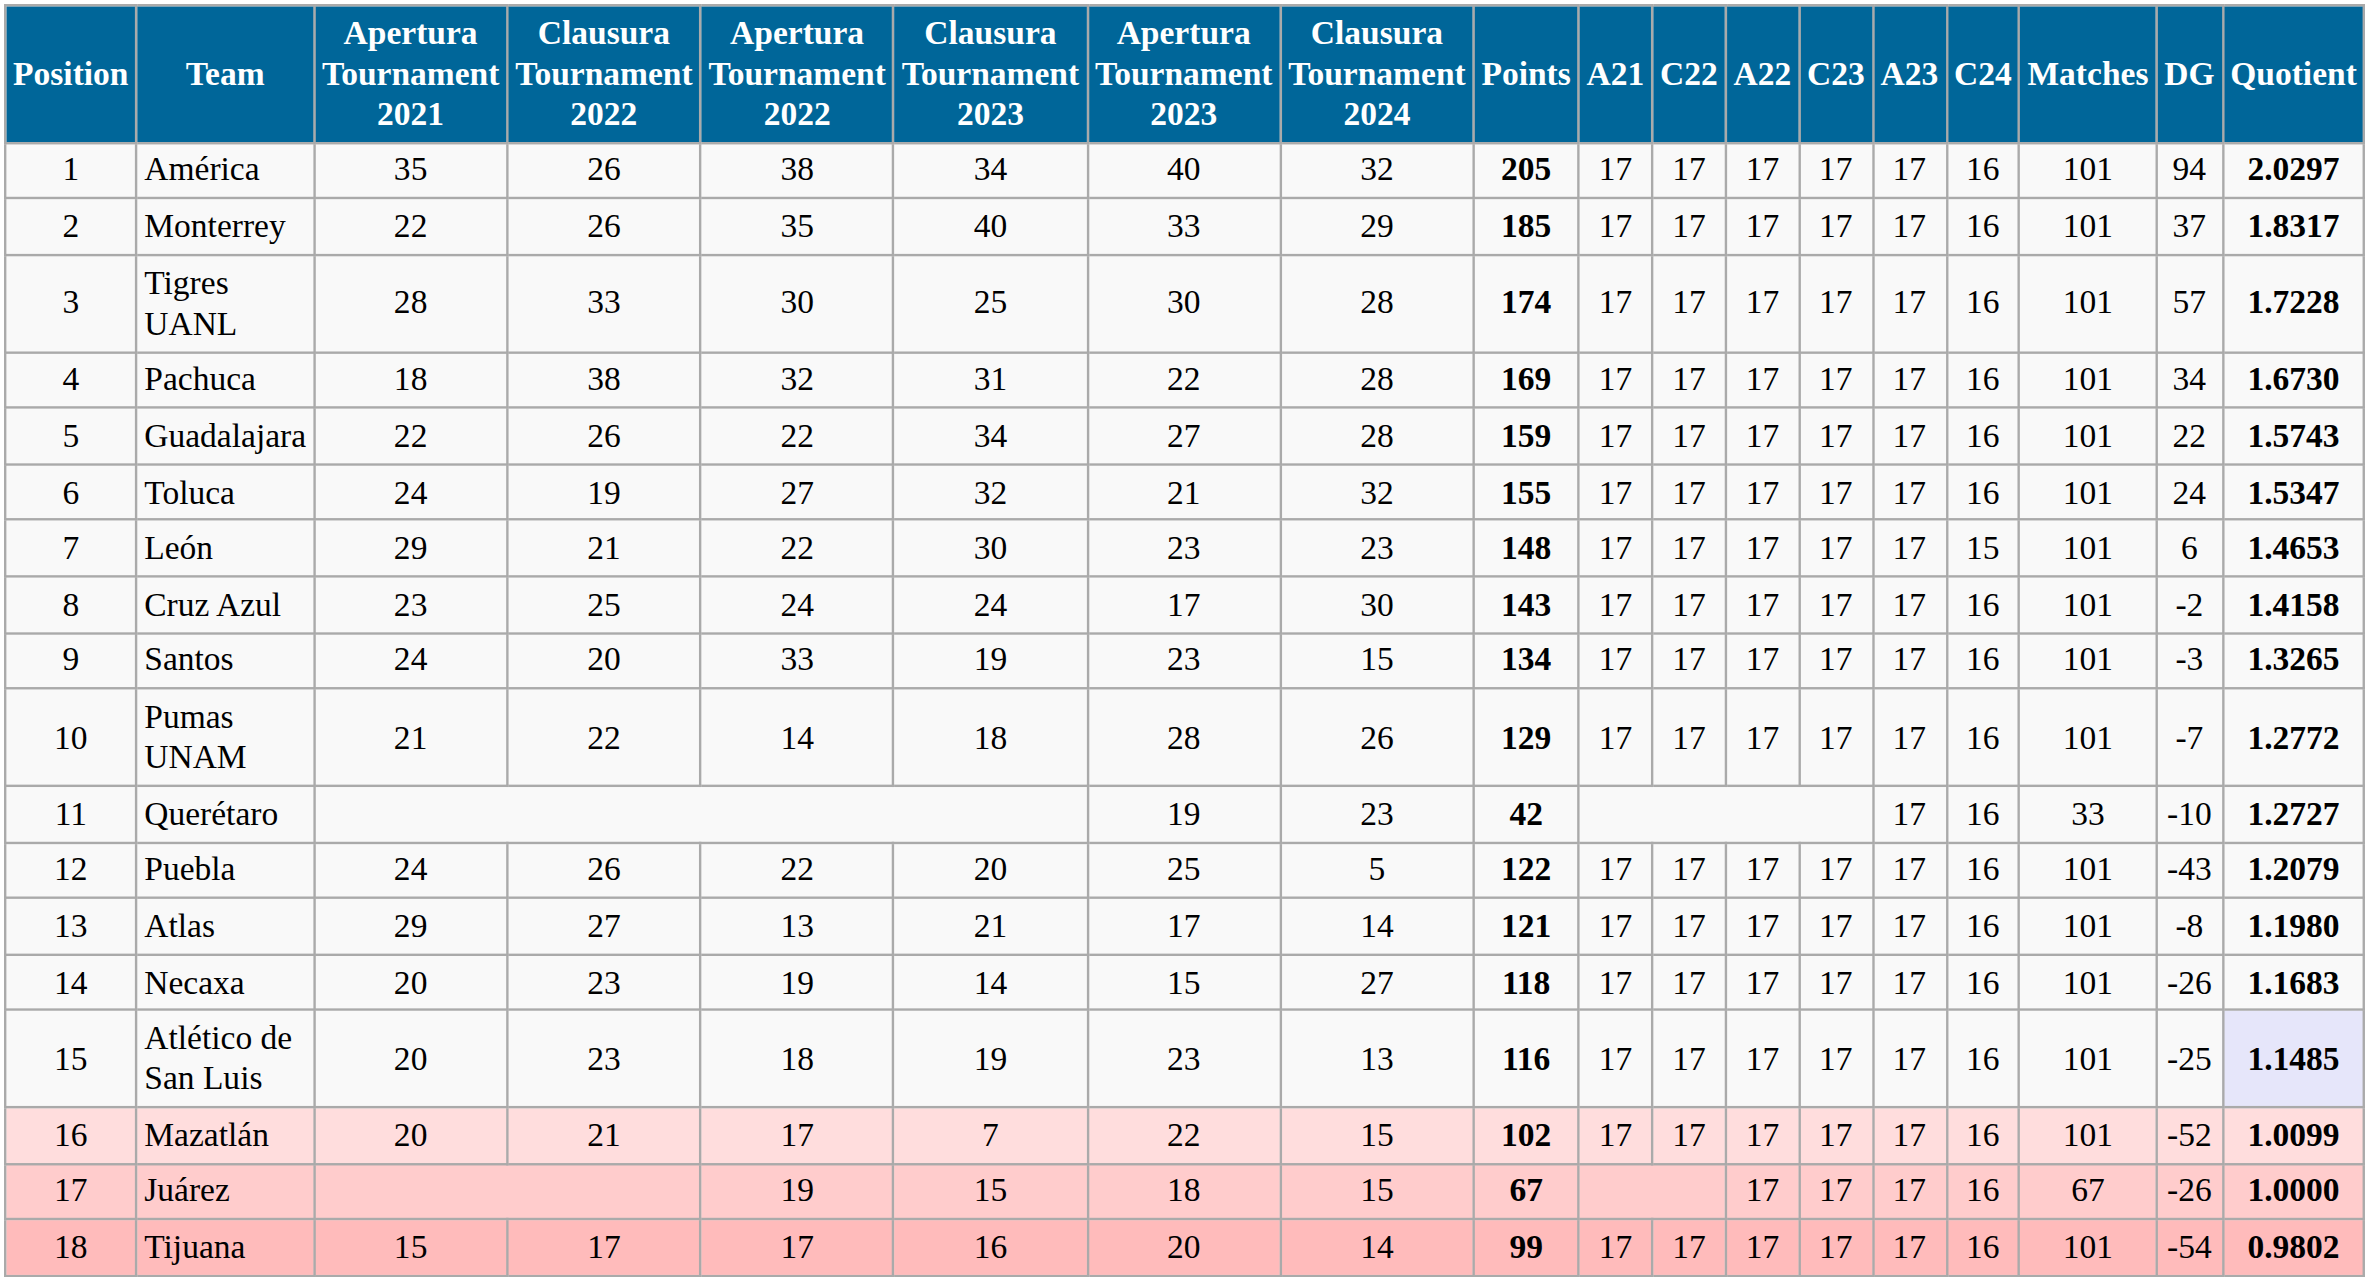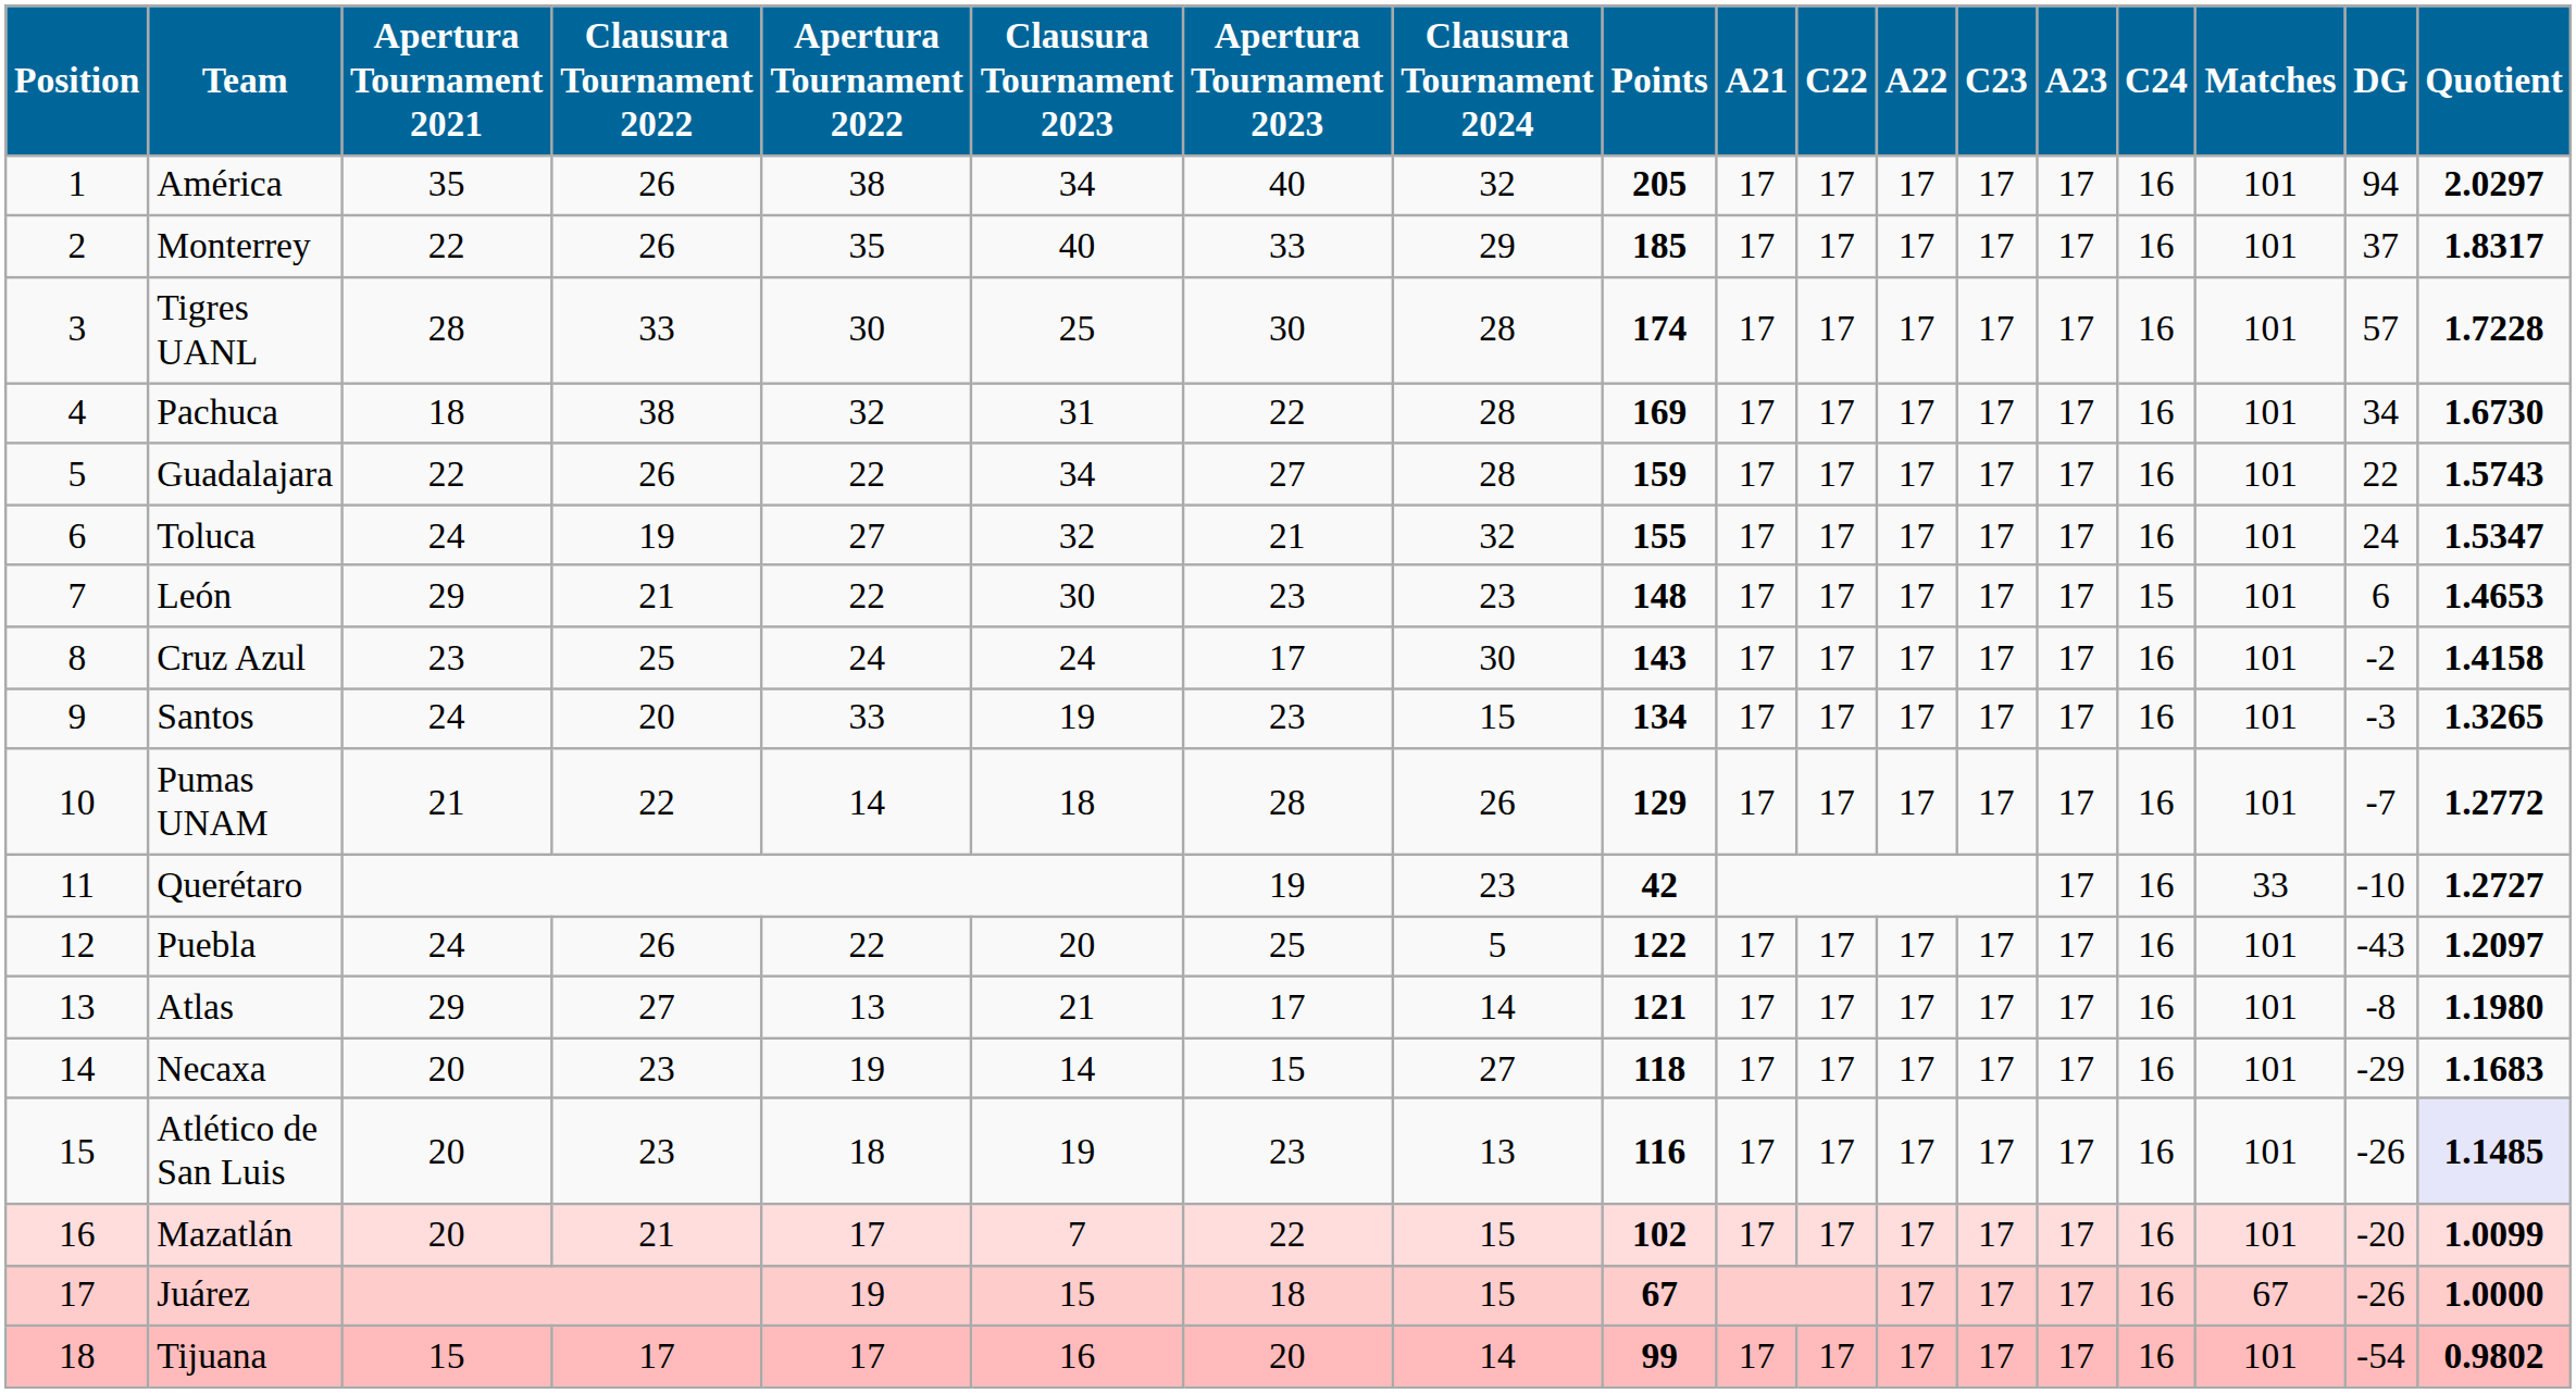Puebla | Quotient: 1.2079 -> 1.2097
Necaxa | DG: -26 -> -29
Atlético de San Luis | DG: -25 -> -26
Mazatlán | DG: -52 -> -20
